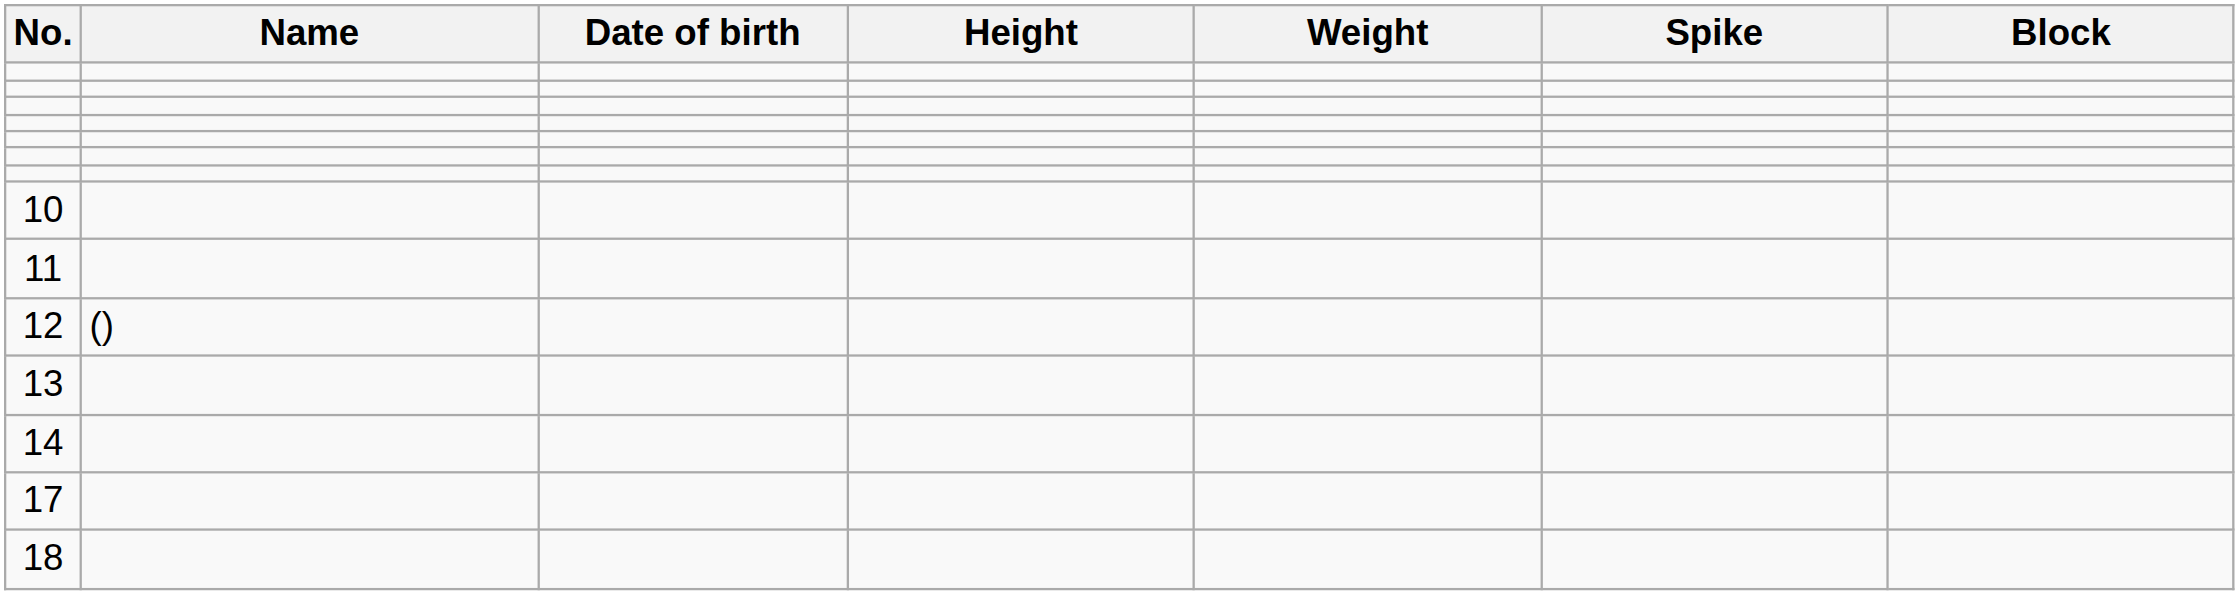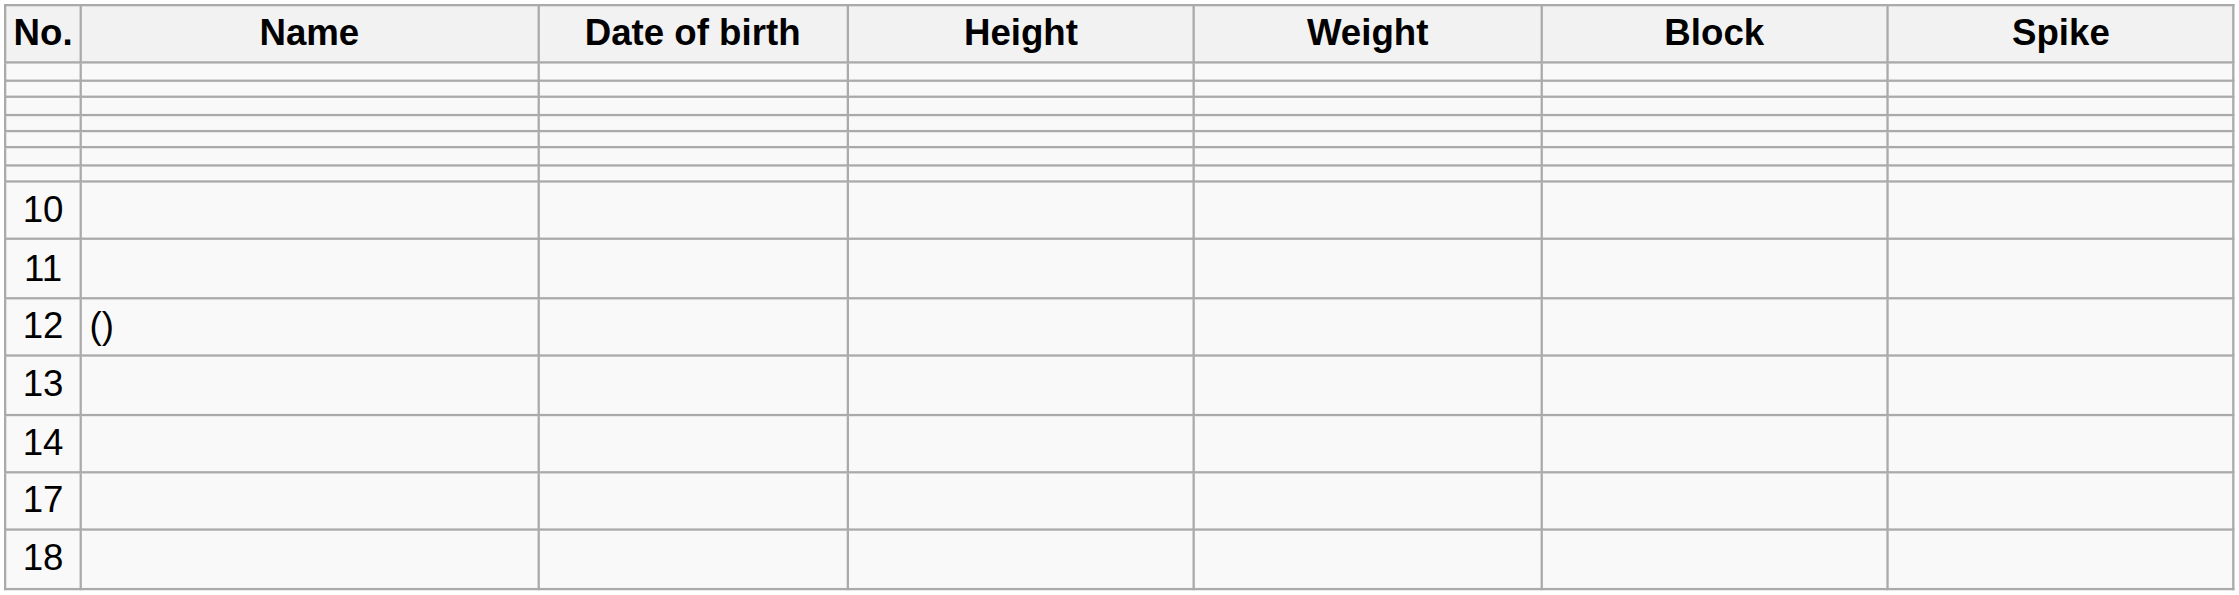columns swapped: Spike <-> Block
